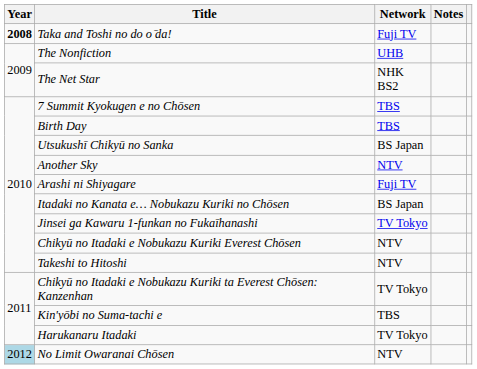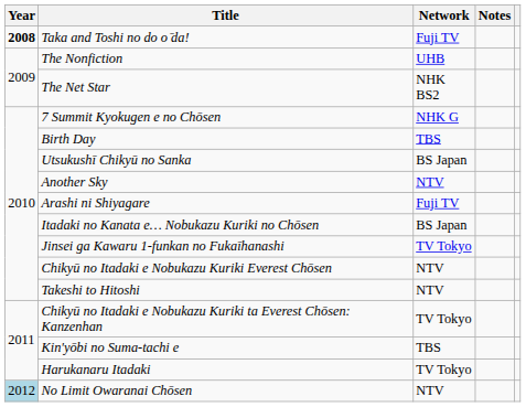7 Summit Kyokugen e no Chōsen | Network: TBS -> NHK G
